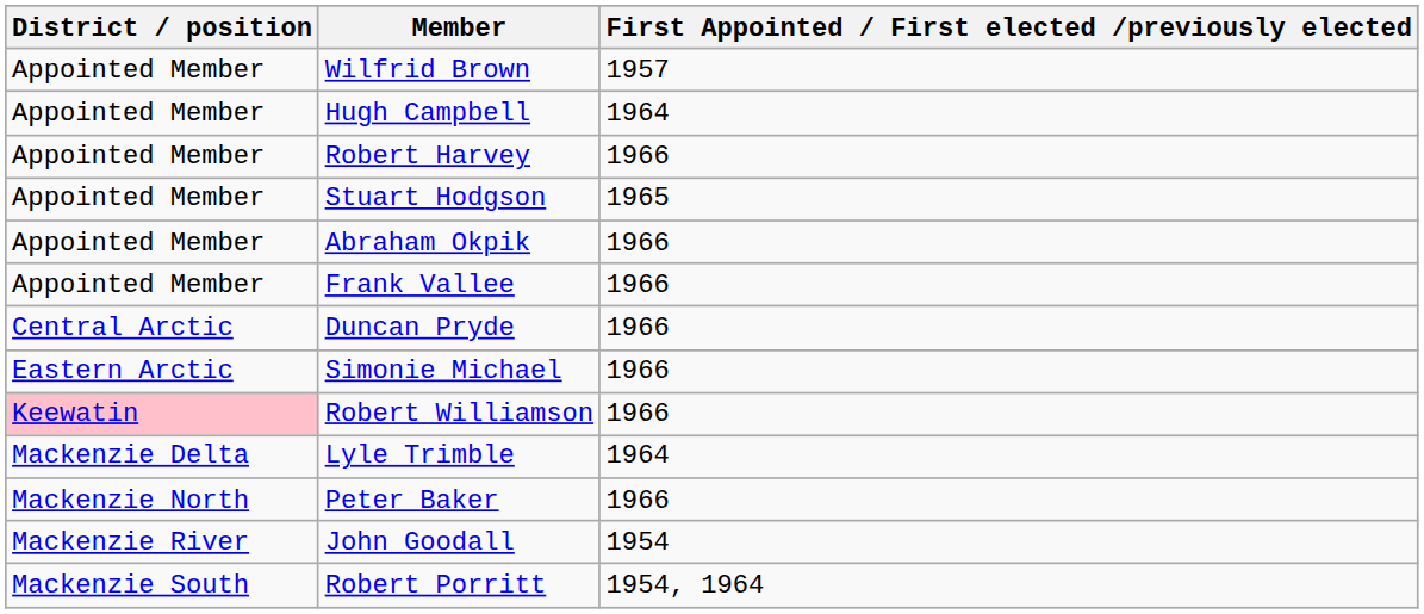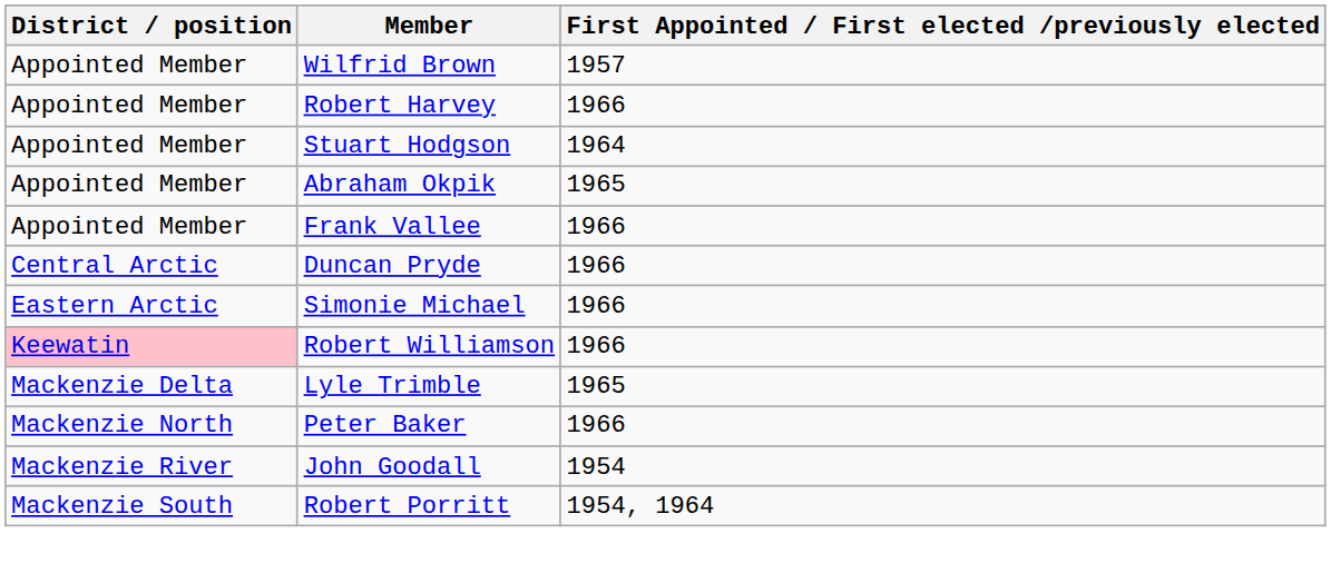- row: Appointed Member | Hugh Campbell | 1964
Stuart Hodgson | First Appointed / First elected /previously elected: 1965 -> 1964
Abraham Okpik | First Appointed / First elected /previously elected: 1966 -> 1965
Lyle Trimble | First Appointed / First elected /previously elected: 1964 -> 1965
